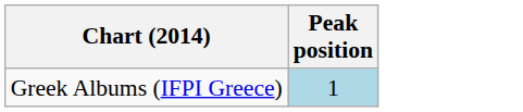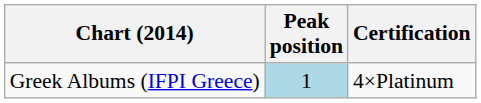+ column: Certification | 4×Platinum
